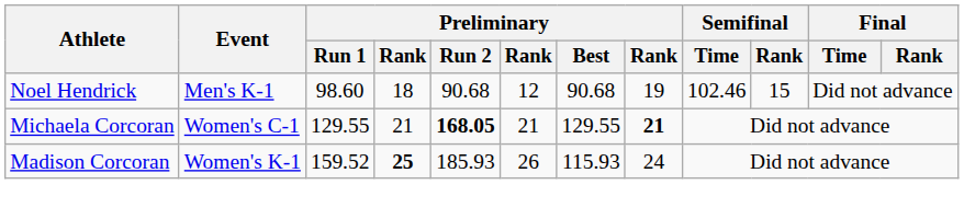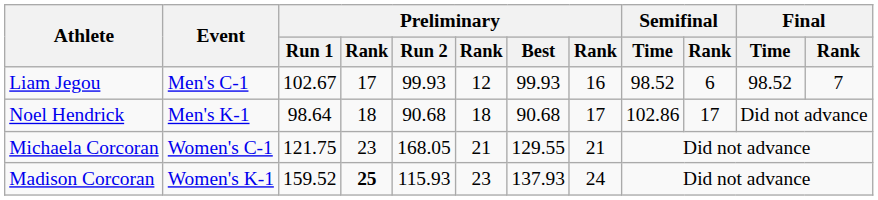+ row: Liam Jegou | Men's C-1 | 102.67 | 17 | 99.93 | 12 | 99.93 | 16 | 98.52 | 6 | 98.52 | 7
Noel Hendrick | Preliminary / Run 1: 98.60 -> 98.64
Noel Hendrick | column 6: 12 -> 18
Noel Hendrick | column 8: 19 -> 17
Noel Hendrick | Semifinal / Time: 102.46 -> 102.86
Noel Hendrick | Semifinal / Rank: 15 -> 17
Michaela Corcoran | Preliminary / Run 1: 129.55 -> 121.75
Michaela Corcoran | column 4: 21 -> 23
Michaela Corcoran | Preliminary / Run 2: bold -> normal
Michaela Corcoran | column 8: bold -> normal
Madison Corcoran | Preliminary / Run 2: 185.93 -> 115.93
Madison Corcoran | column 6: 26 -> 23
Madison Corcoran | Preliminary / Best: 115.93 -> 137.93
